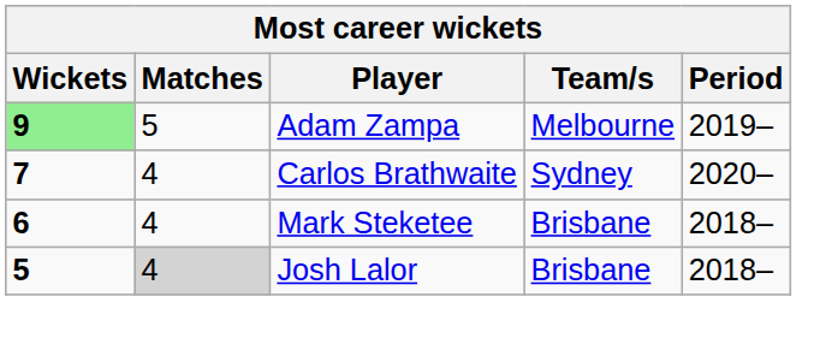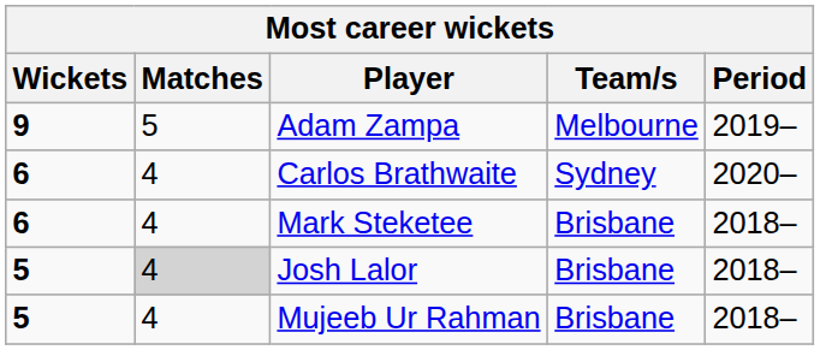Adam Zampa | Wickets: lightgreen background -> no background
Carlos Brathwaite | Wickets: 7 -> 6
+ row: 5 | 4 | Mujeeb Ur Rahman | Brisbane | 2018–
